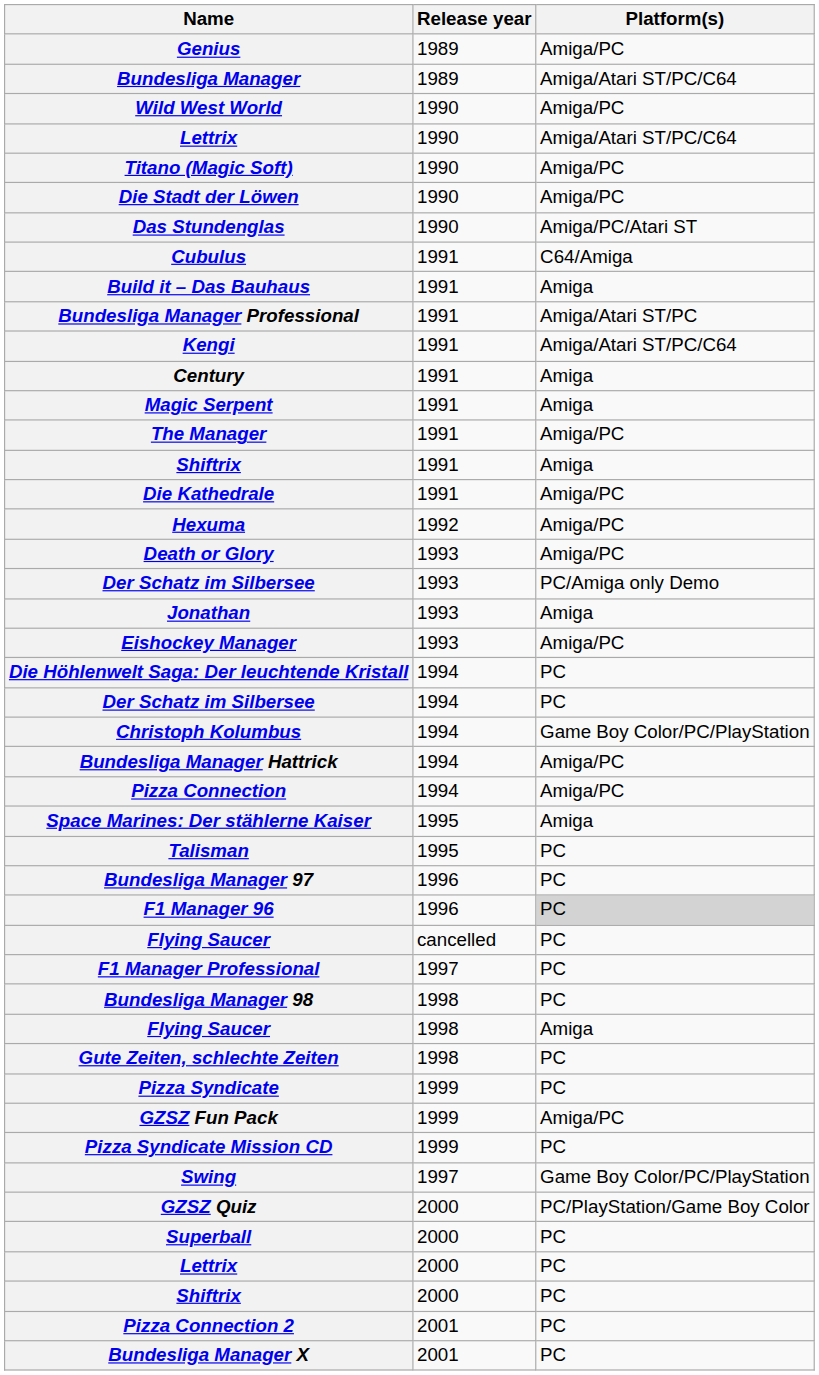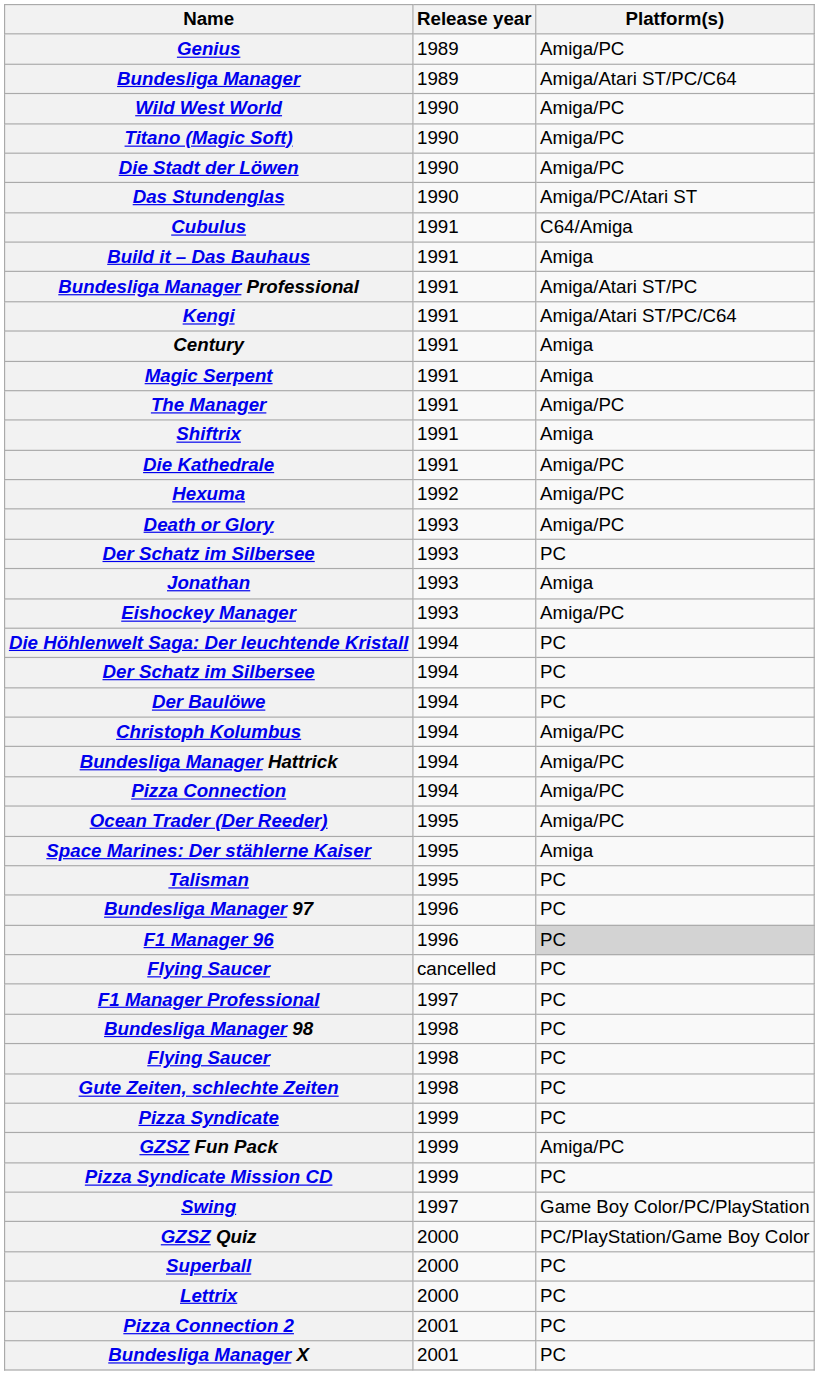- row: Lettrix | 1990 | Amiga/Atari ST/PC/C64
Der Schatz im Silbersee / 1993 | Platform(s): PC/Amiga only Demo -> PC
+ row: Der Baulöwe | 1994 | PC
Christoph Kolumbus | Platform(s): Game Boy Color/PC/PlayStation -> Amiga/PC
+ row: Ocean Trader (Der Reeder) | 1995 | Amiga/PC
Flying Saucer / 1998 | Platform(s): Amiga -> PC
- row: Shiftrix | 2000 | PC
